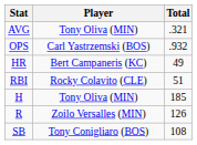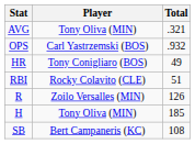HR | Player: Bert Campaneris (KC) -> Tony Conigliaro (BOS)
rows swapped: R <-> H
SB | Player: Tony Conigliaro (BOS) -> Bert Campaneris (KC)
